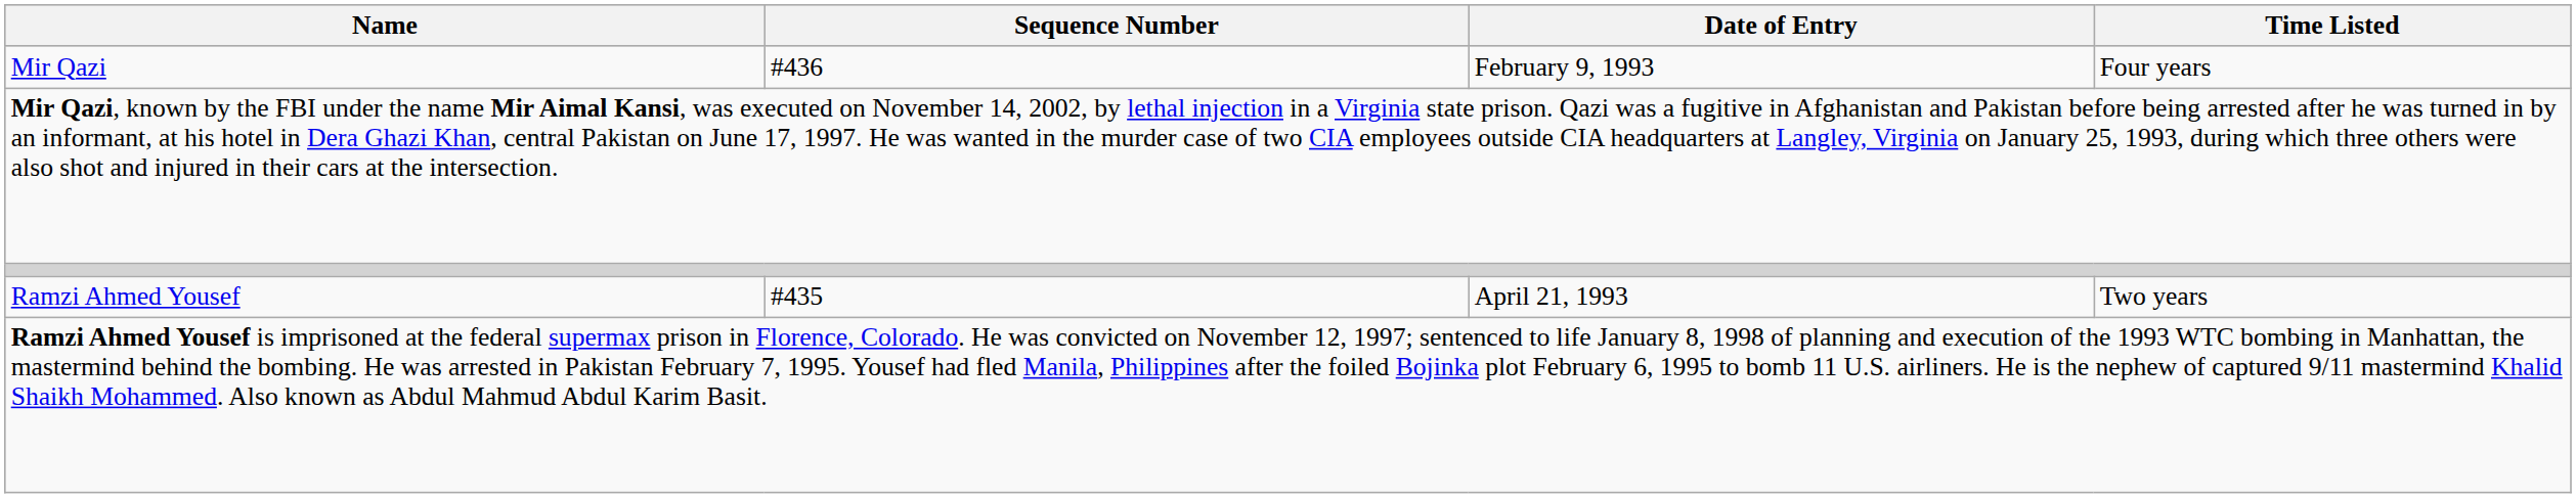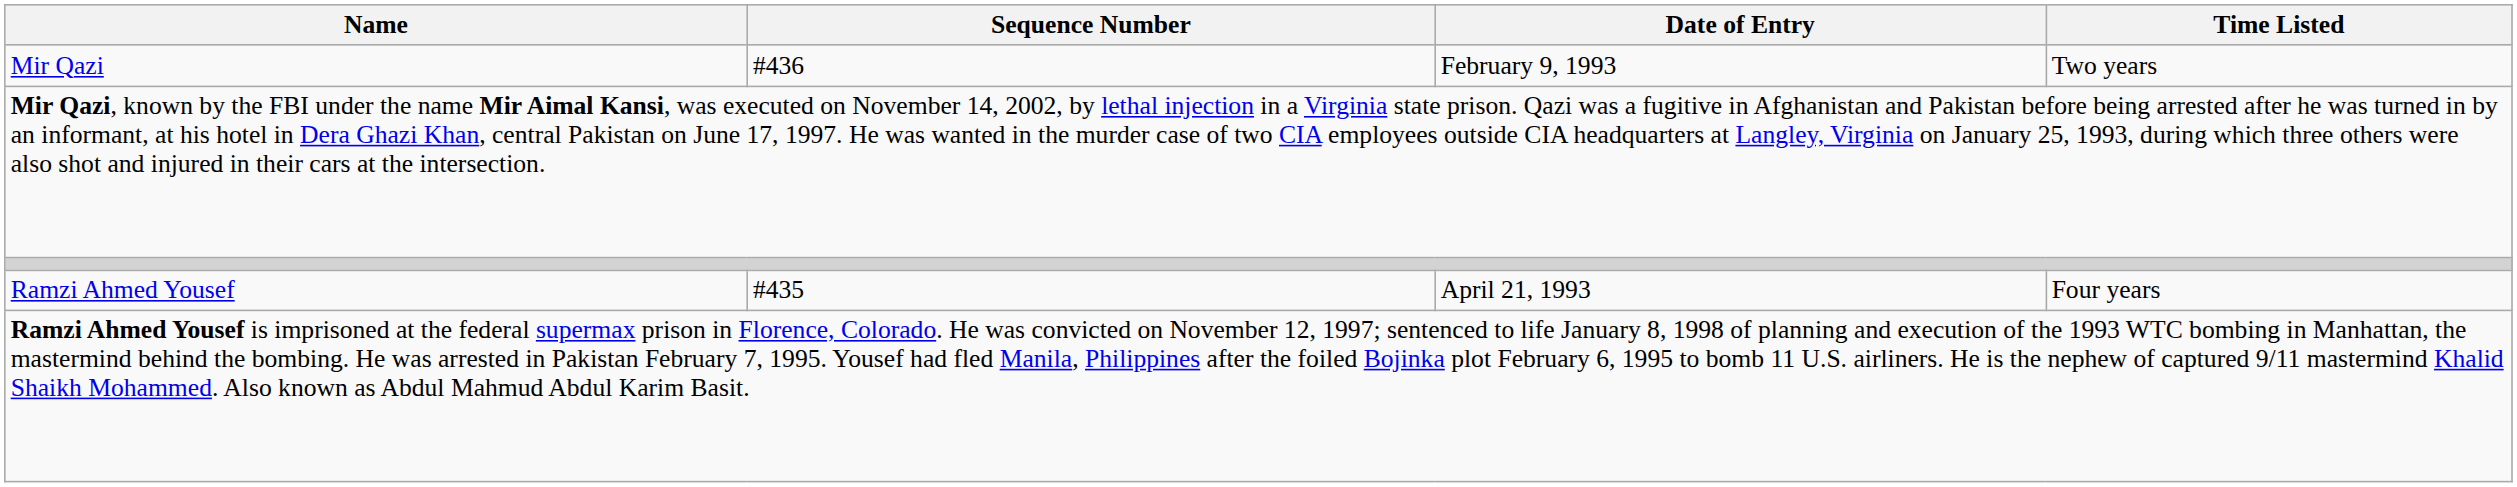Mir Qazi | Time Listed: Four years -> Two years
Ramzi Ahmed Yousef | Time Listed: Two years -> Four years
